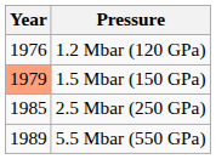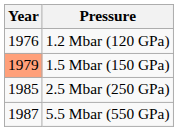5.5 Mbar (550 GPa) | Year: 1989 -> 1987
